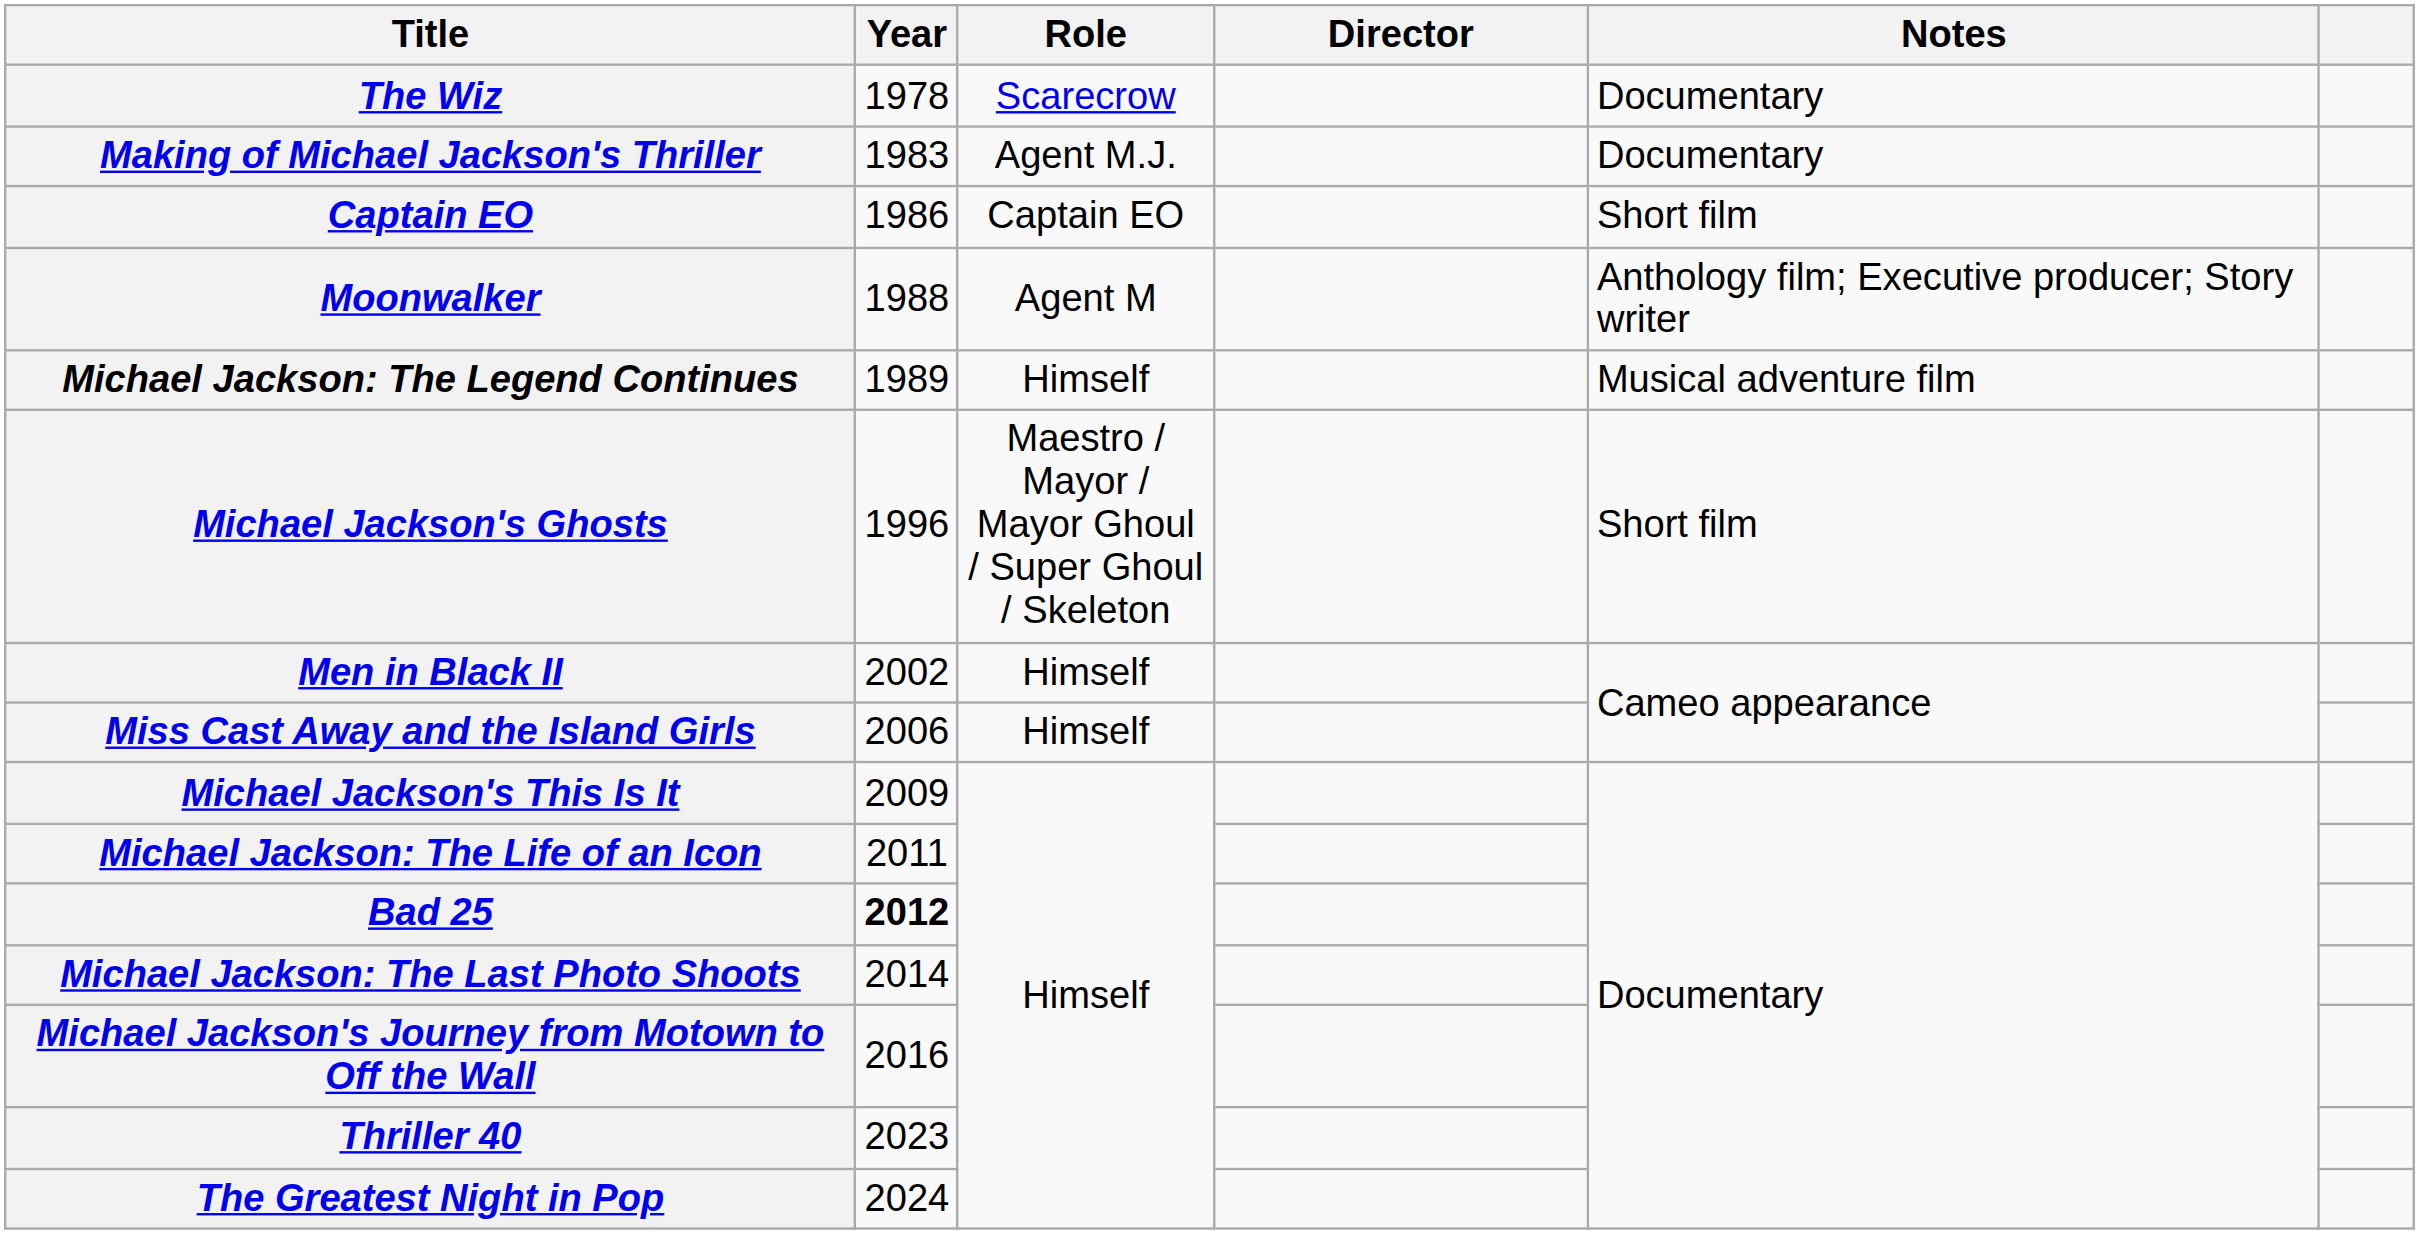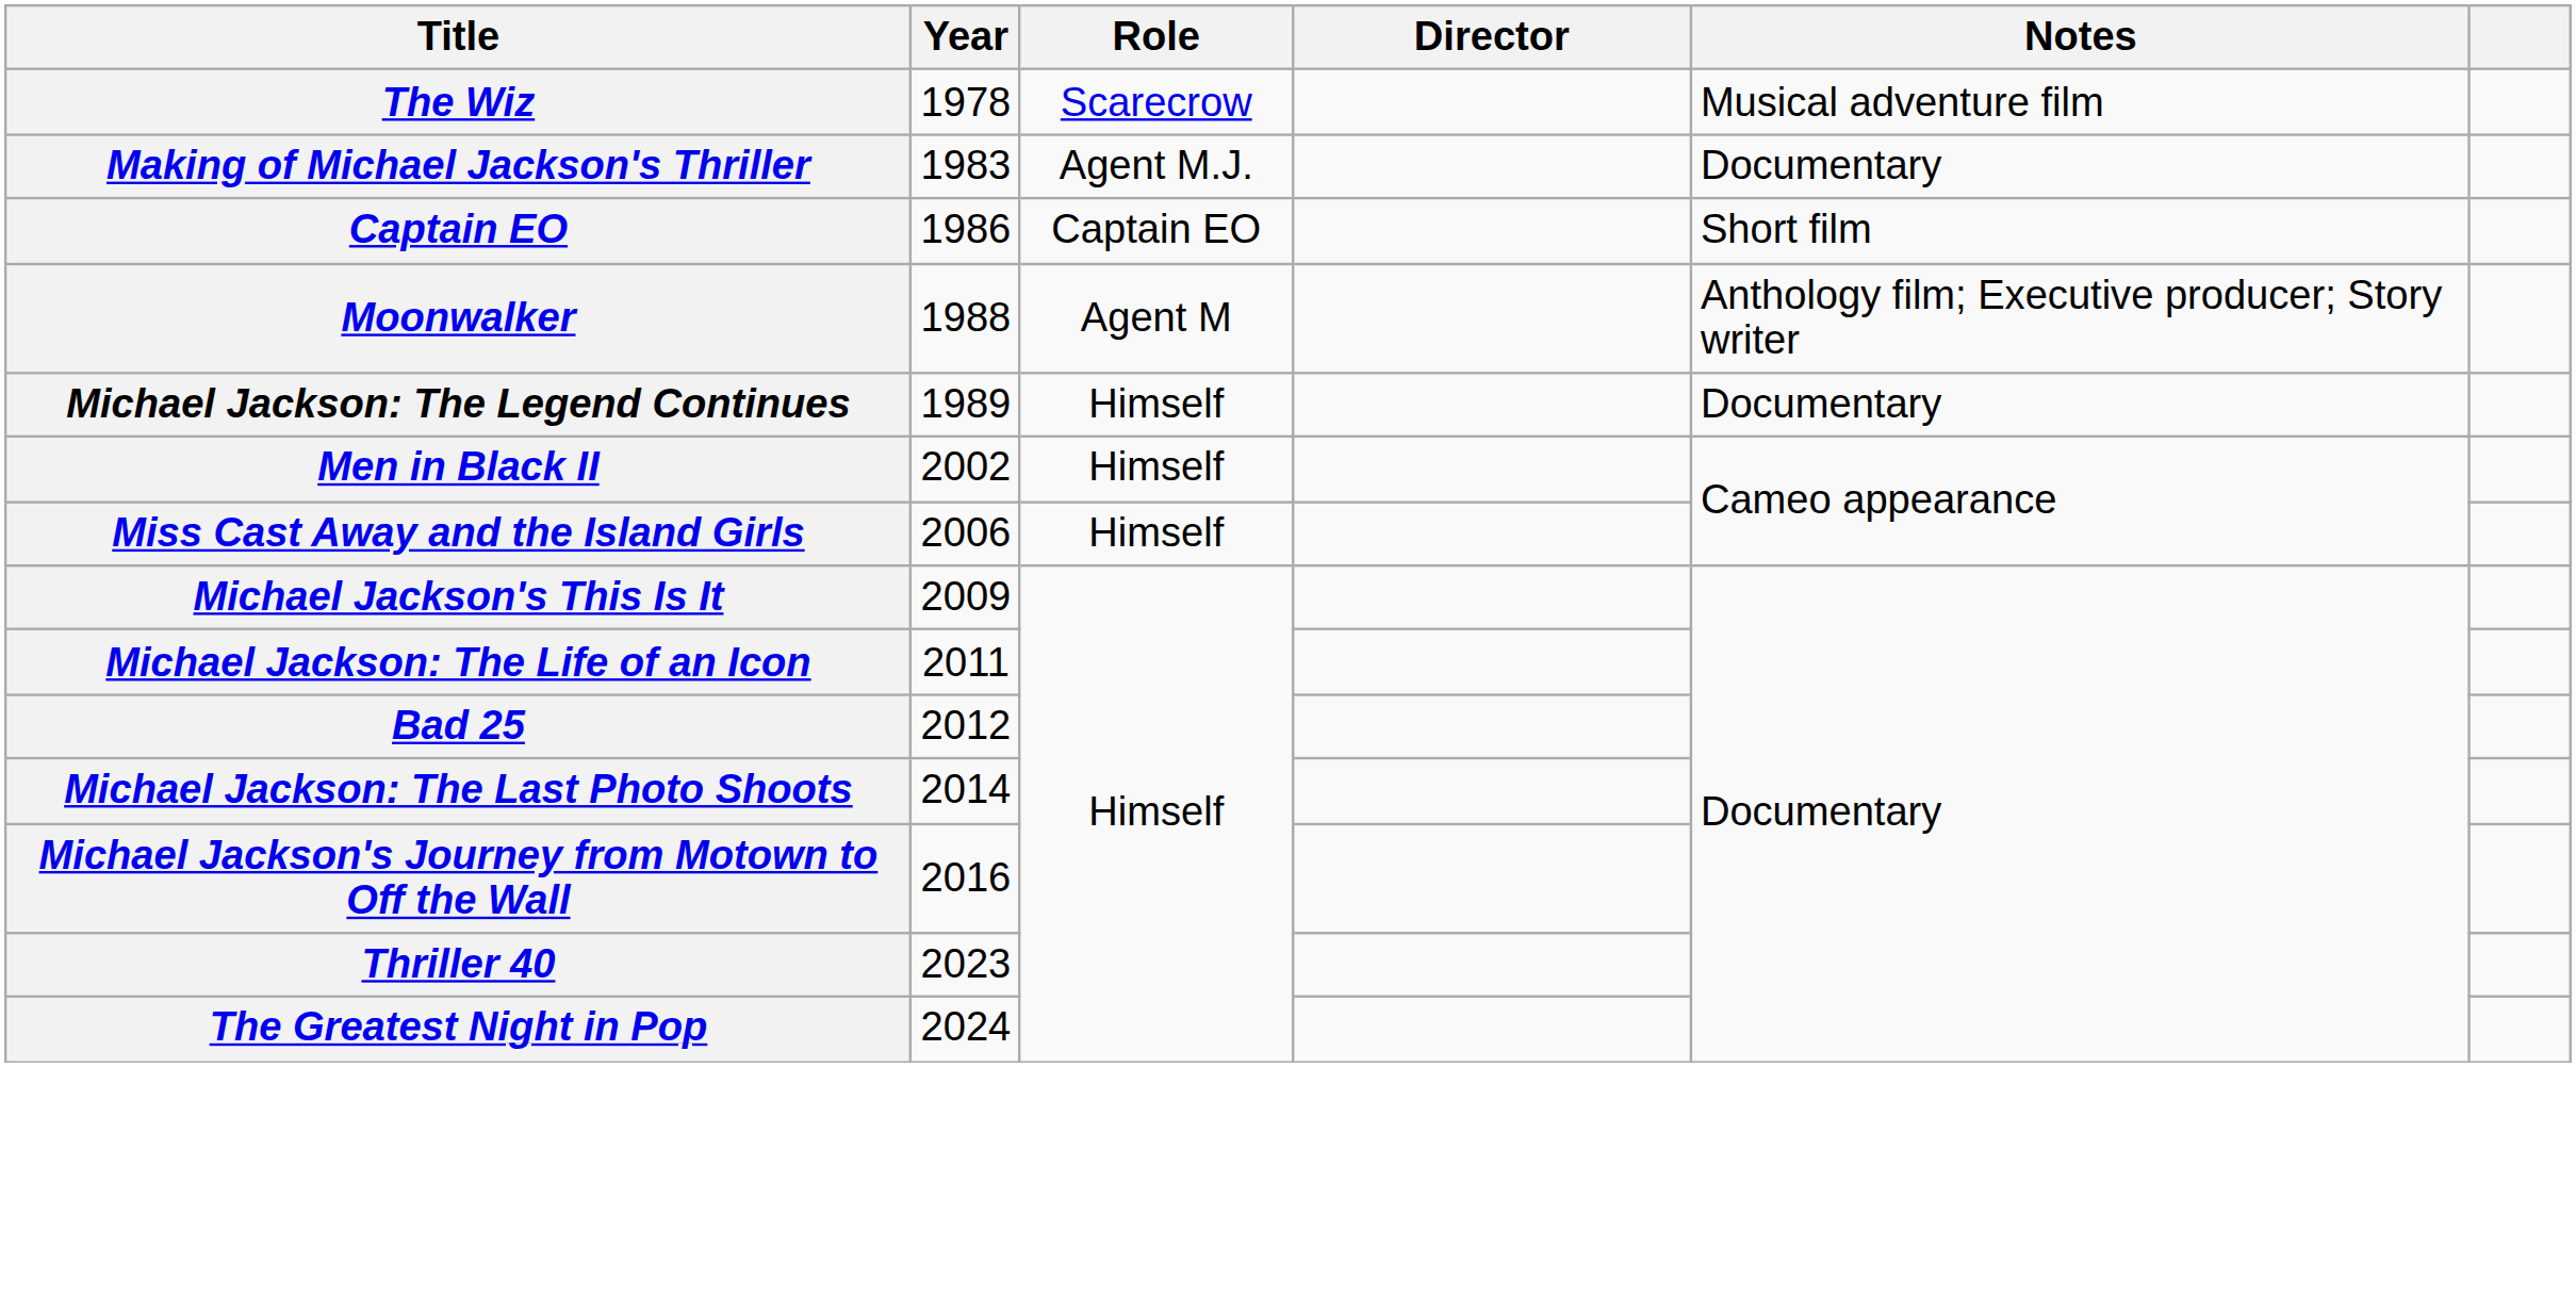The Wiz | Notes: Documentary -> Musical adventure film
Michael Jackson: The Legend Continues | Notes: Musical adventure film -> Documentary
- row: Michael Jackson's Ghosts | 1996 | Maestro / Mayor / Mayor Ghoul / Super Ghoul / Skeleton | Short film
Bad 25 | Year: bold -> normal
